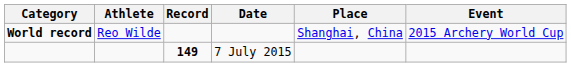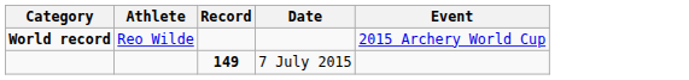- column: Place | Shanghai, China
